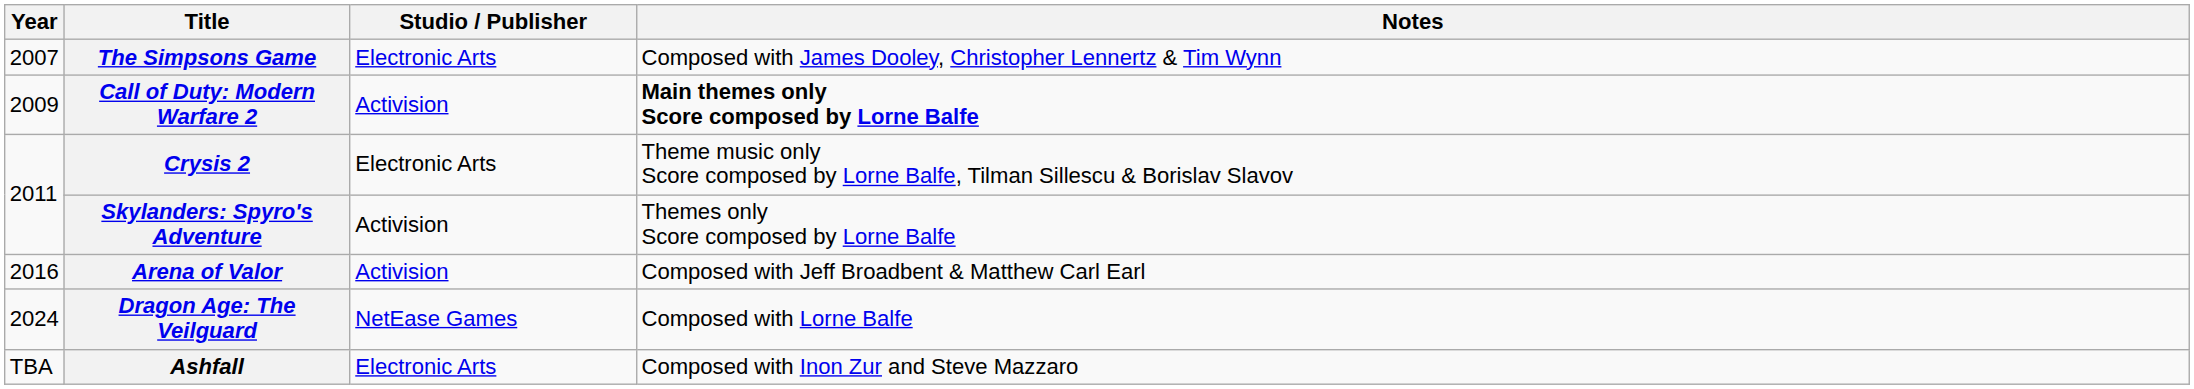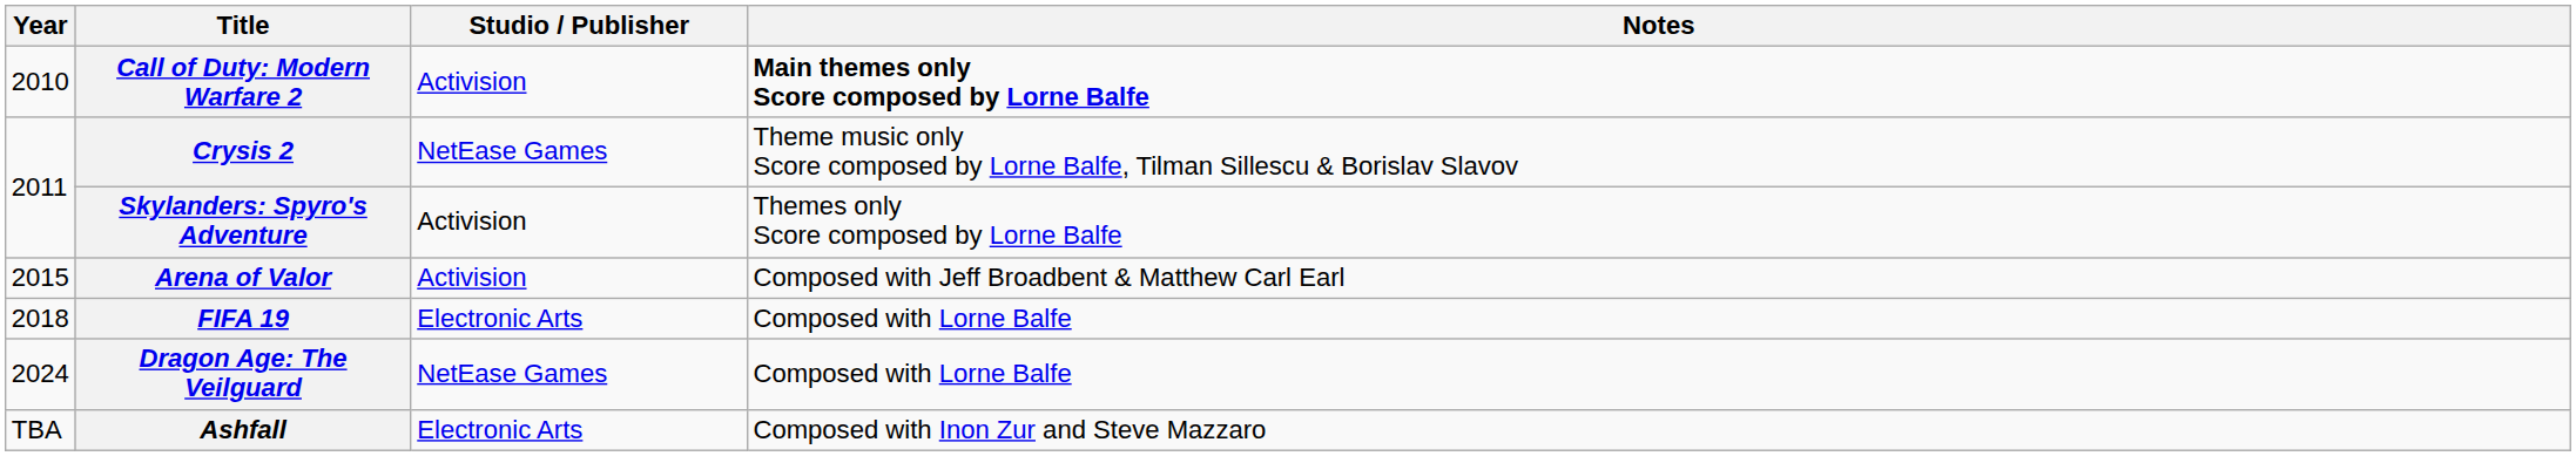- row: 2007 | The Simpsons Game | Electronic Arts | Composed with James Dooley, Christopher Lennertz & Tim Wynn
Call of Duty: Modern Warfare 2 | Year: 2009 -> 2010
Crysis 2 | Studio / Publisher: Electronic Arts -> NetEase Games
Arena of Valor | Year: 2016 -> 2015
+ row: 2018 | FIFA 19 | Electronic Arts | Composed with Lorne Balfe
